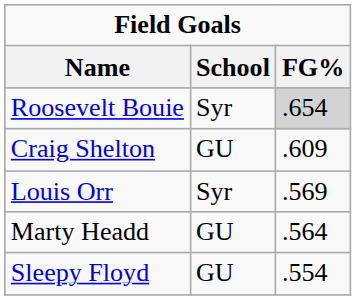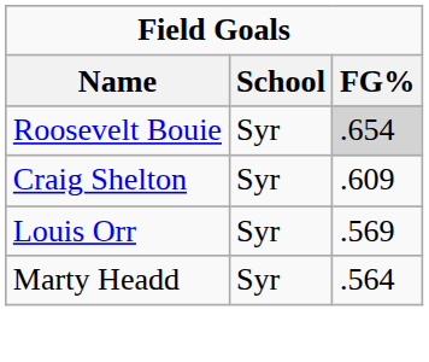Craig Shelton | School: GU -> Syr
Marty Headd | School: GU -> Syr
- row: Sleepy Floyd | GU | .554
